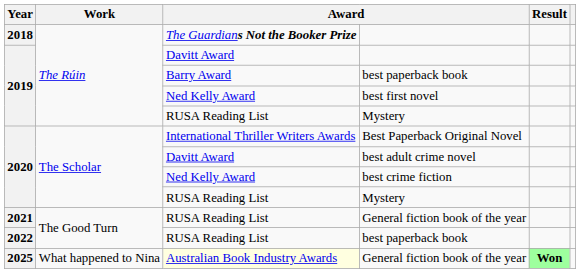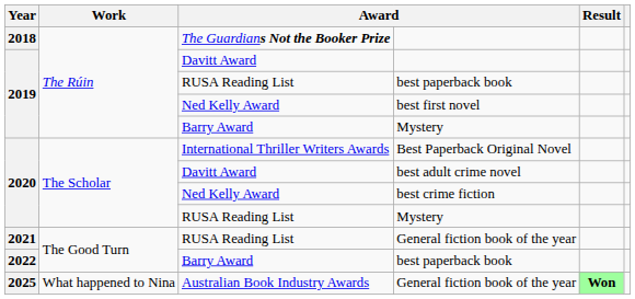2019 / best paperback book | column 3: Barry Award -> RUSA Reading List
2019 / Mystery | column 3: RUSA Reading List -> Barry Award
2022 / best paperback book | column 3: RUSA Reading List -> Barry Award
2025 / General fiction book of the year | column 3: lightyellow background -> no background
